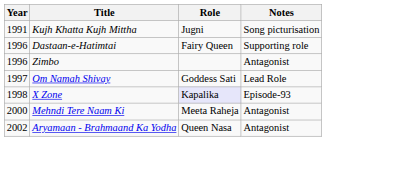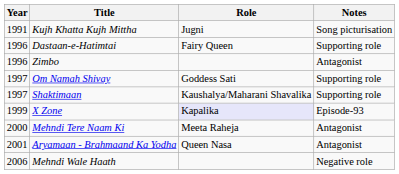Om Namah Shivay | Notes: Lead Role -> Supporting role
+ row: 1997 | Shaktimaan | Kaushalya/Maharani Shavalika | Supporting role
X Zone | Year: 1998 -> 1999
Aryamaan - Brahmaand Ka Yodha | Year: 2002 -> 2001
+ row: 2006 | Mehndi Wale Haath | Negative role
